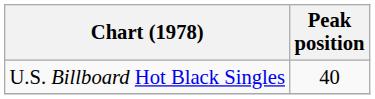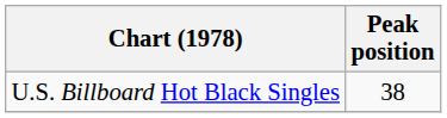U.S. Billboard Hot Black Singles | Peak position: 40 -> 38
